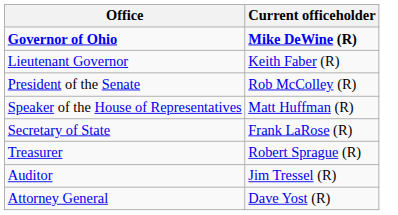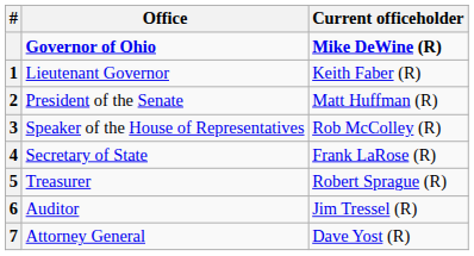+ column: # | 1 | 2 | 3 | 4 | 5 | 6 | 7
President of the Senate | Current officeholder: Rob McColley (R) -> Matt Huffman (R)
Speaker of the House of Representatives | Current officeholder: Matt Huffman (R) -> Rob McColley (R)
